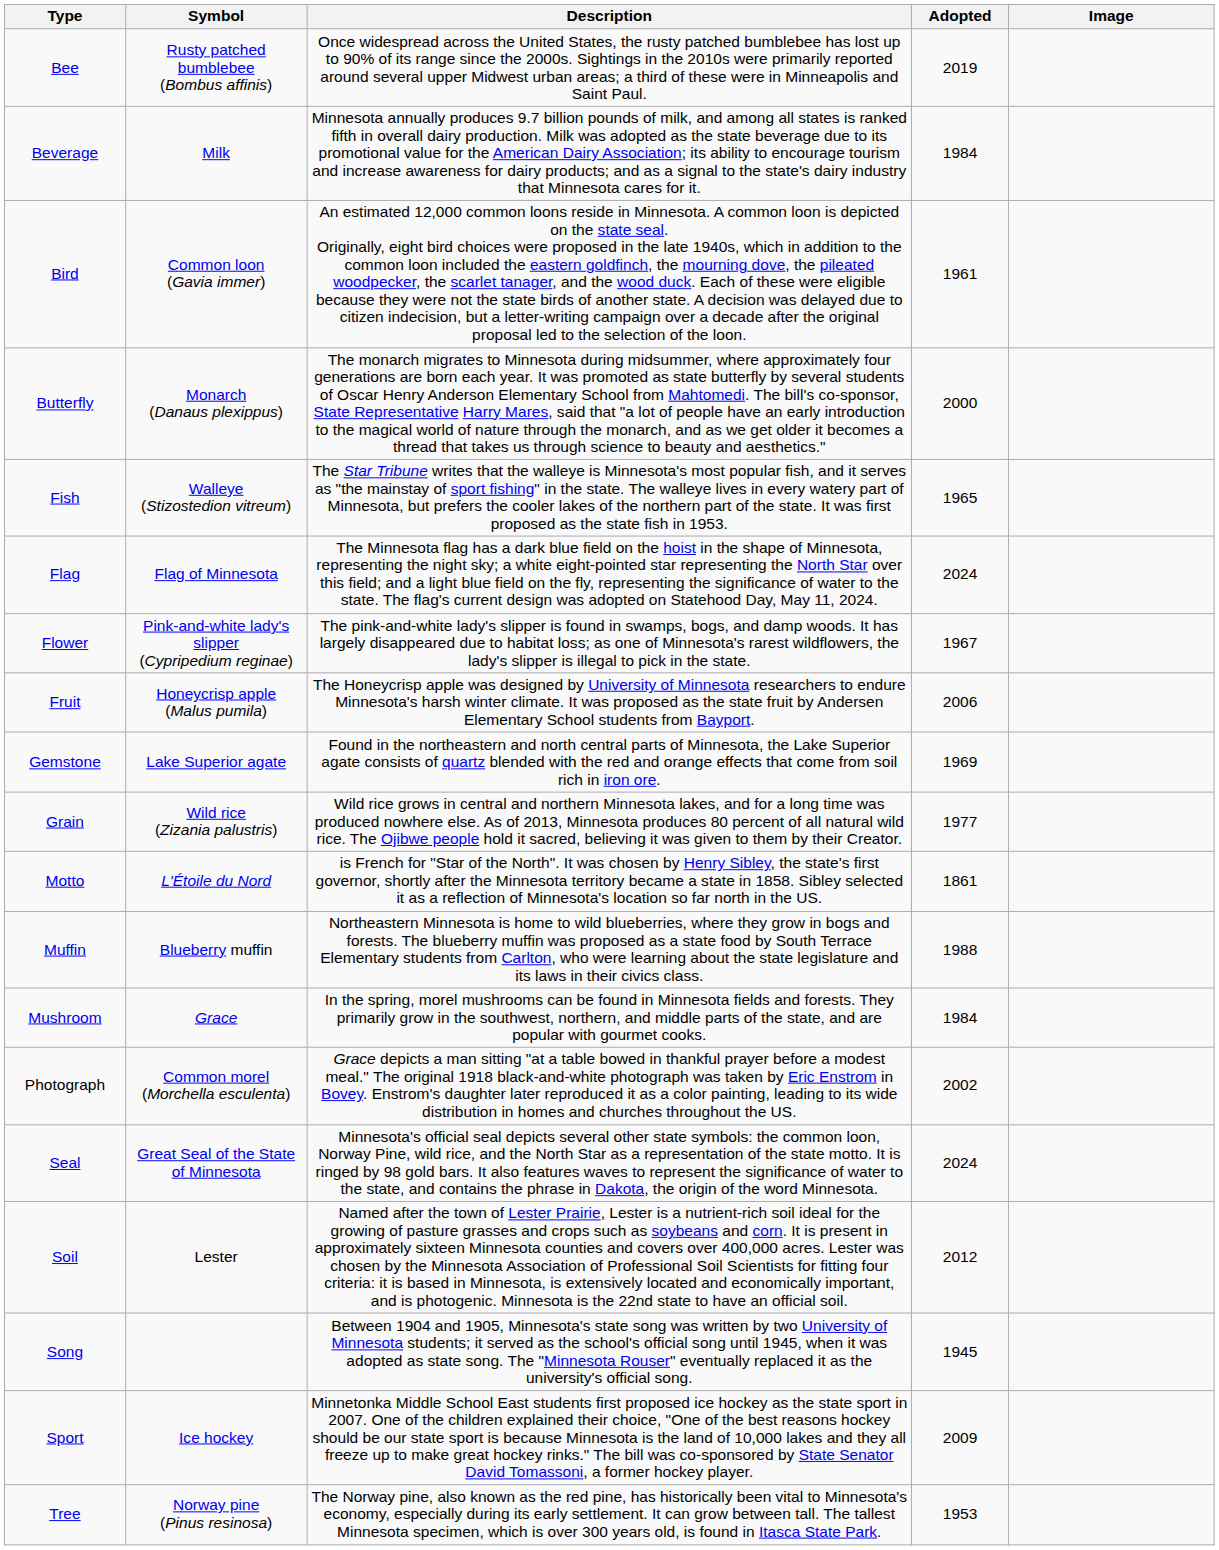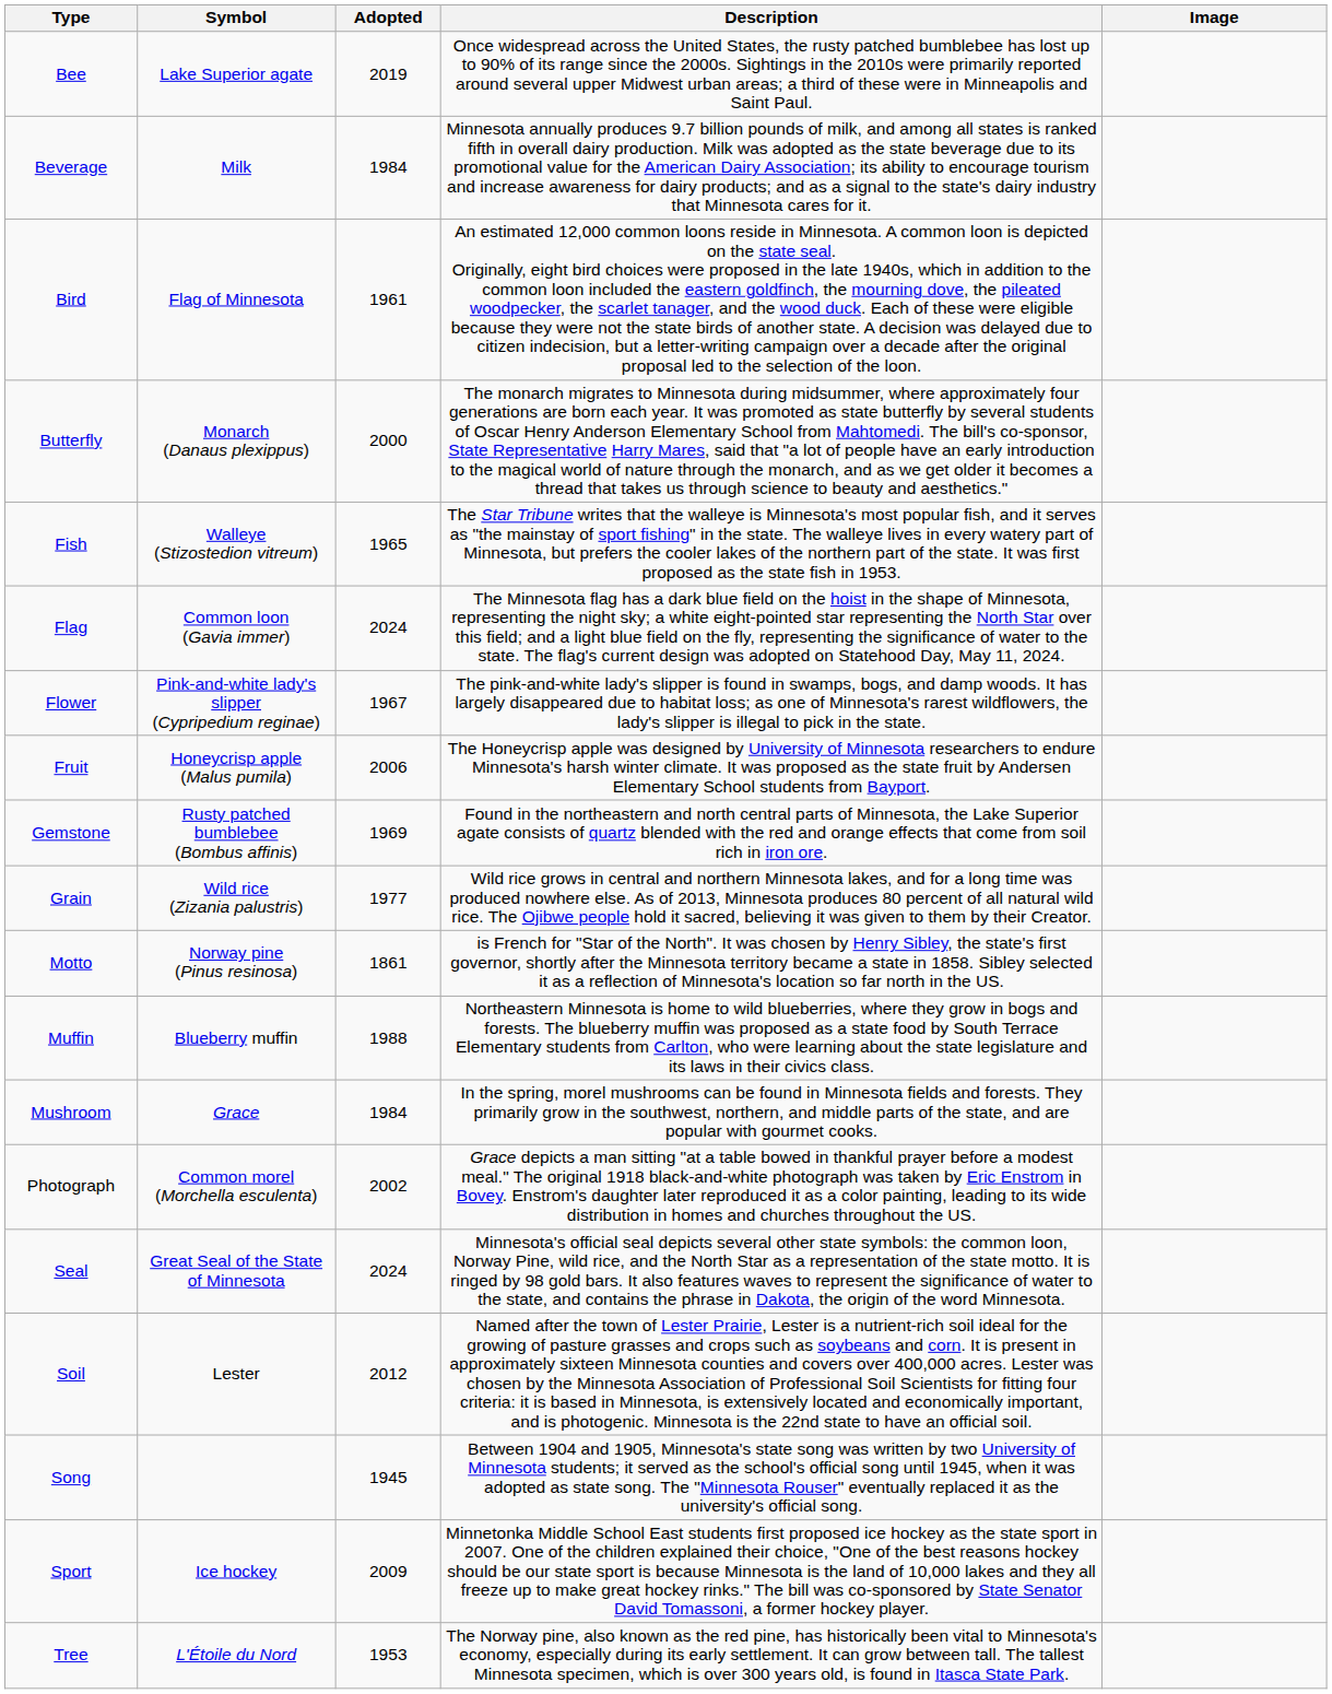columns swapped: Description <-> Adopted
Bee | Symbol: Rusty patched bumblebee (Bombus affinis) -> Lake Superior agate
Bird | Symbol: Common loon (Gavia immer) -> Flag of Minnesota
Flag | Symbol: Flag of Minnesota -> Common loon (Gavia immer)
Gemstone | Symbol: Lake Superior agate -> Rusty patched bumblebee (Bombus affinis)
Motto | Symbol: L'Étoile du Nord -> Norway pine (Pinus resinosa)
Tree | Symbol: Norway pine (Pinus resinosa) -> L'Étoile du Nord
